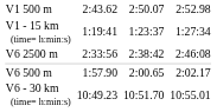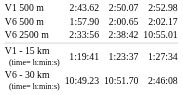rows swapped: V6 500 m <-> V1 - 15 km (time= h:min:s)
V6 2500 m | column 7: 2:46:08 -> 10:55.01
V6 - 30 km (time= h:min:s) | column 7: 10:55.01 -> 2:46:08
